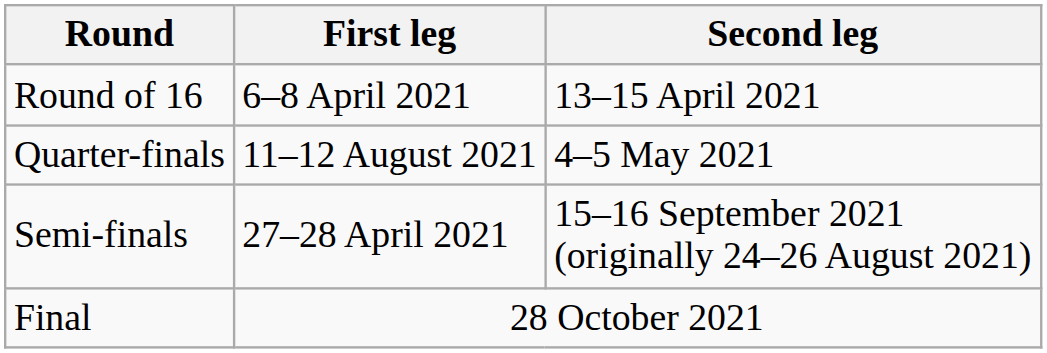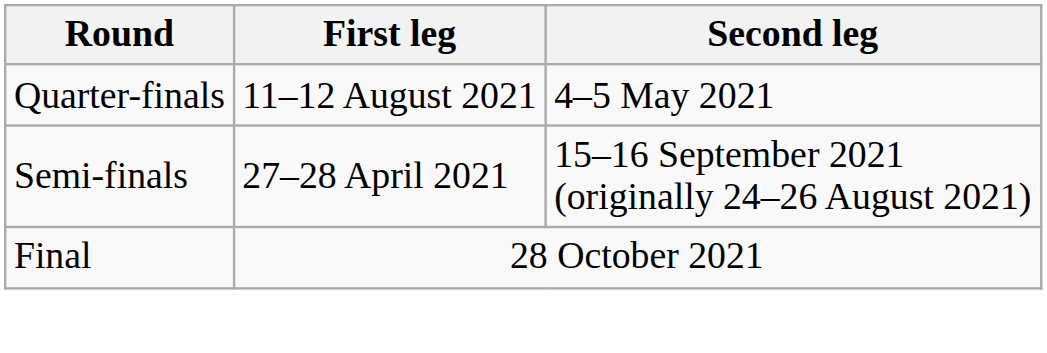- row: Round of 16 | 6–8 April 2021 | 13–15 April 2021
